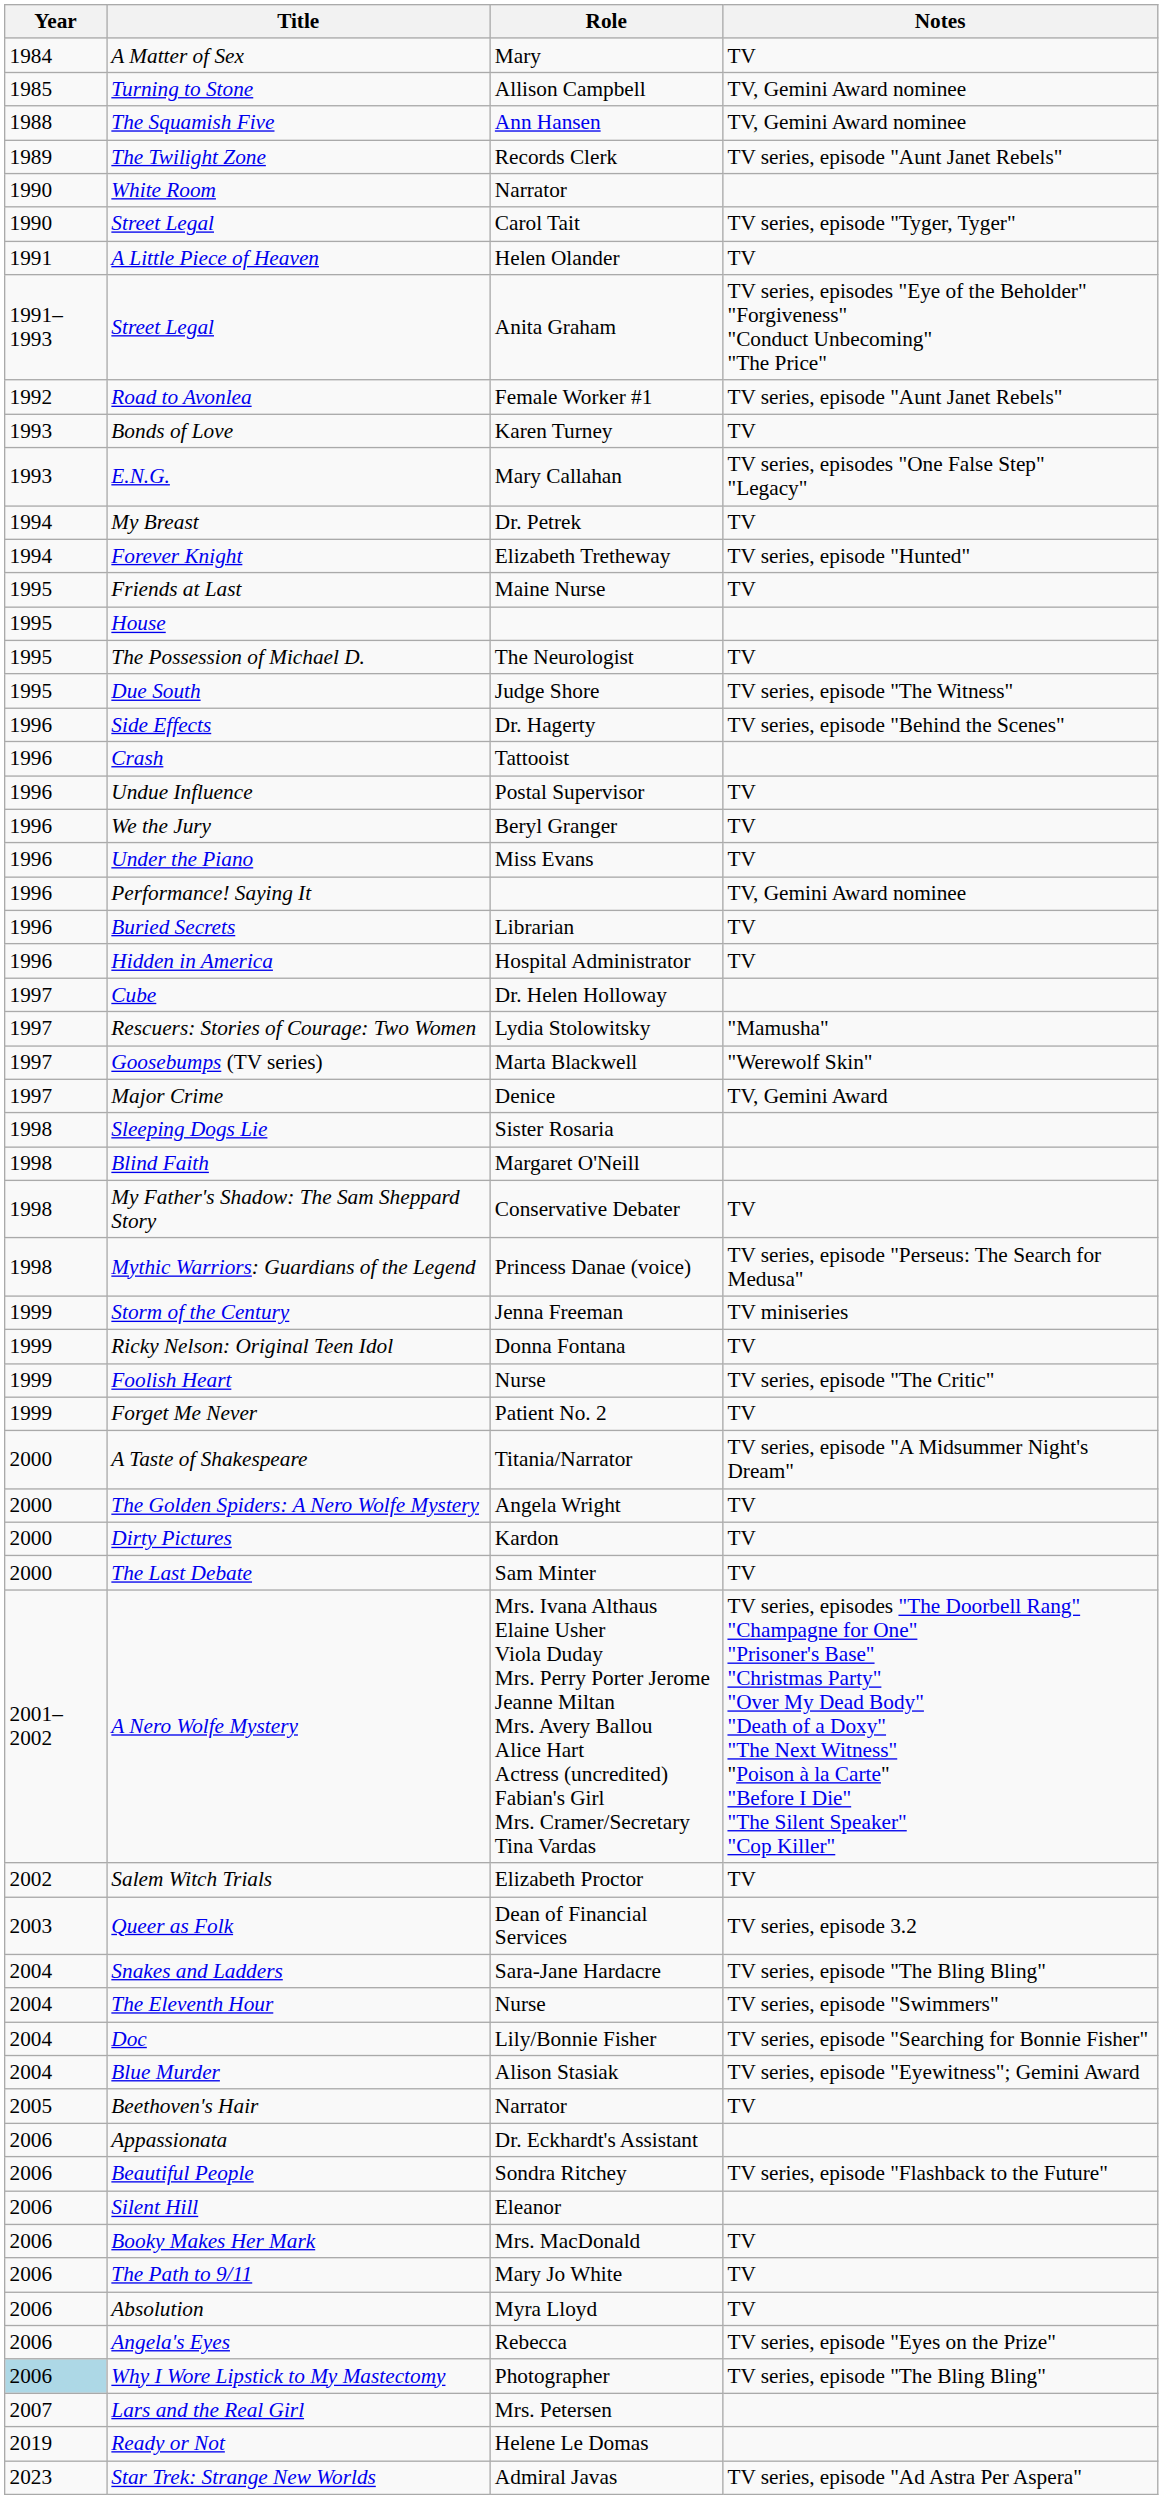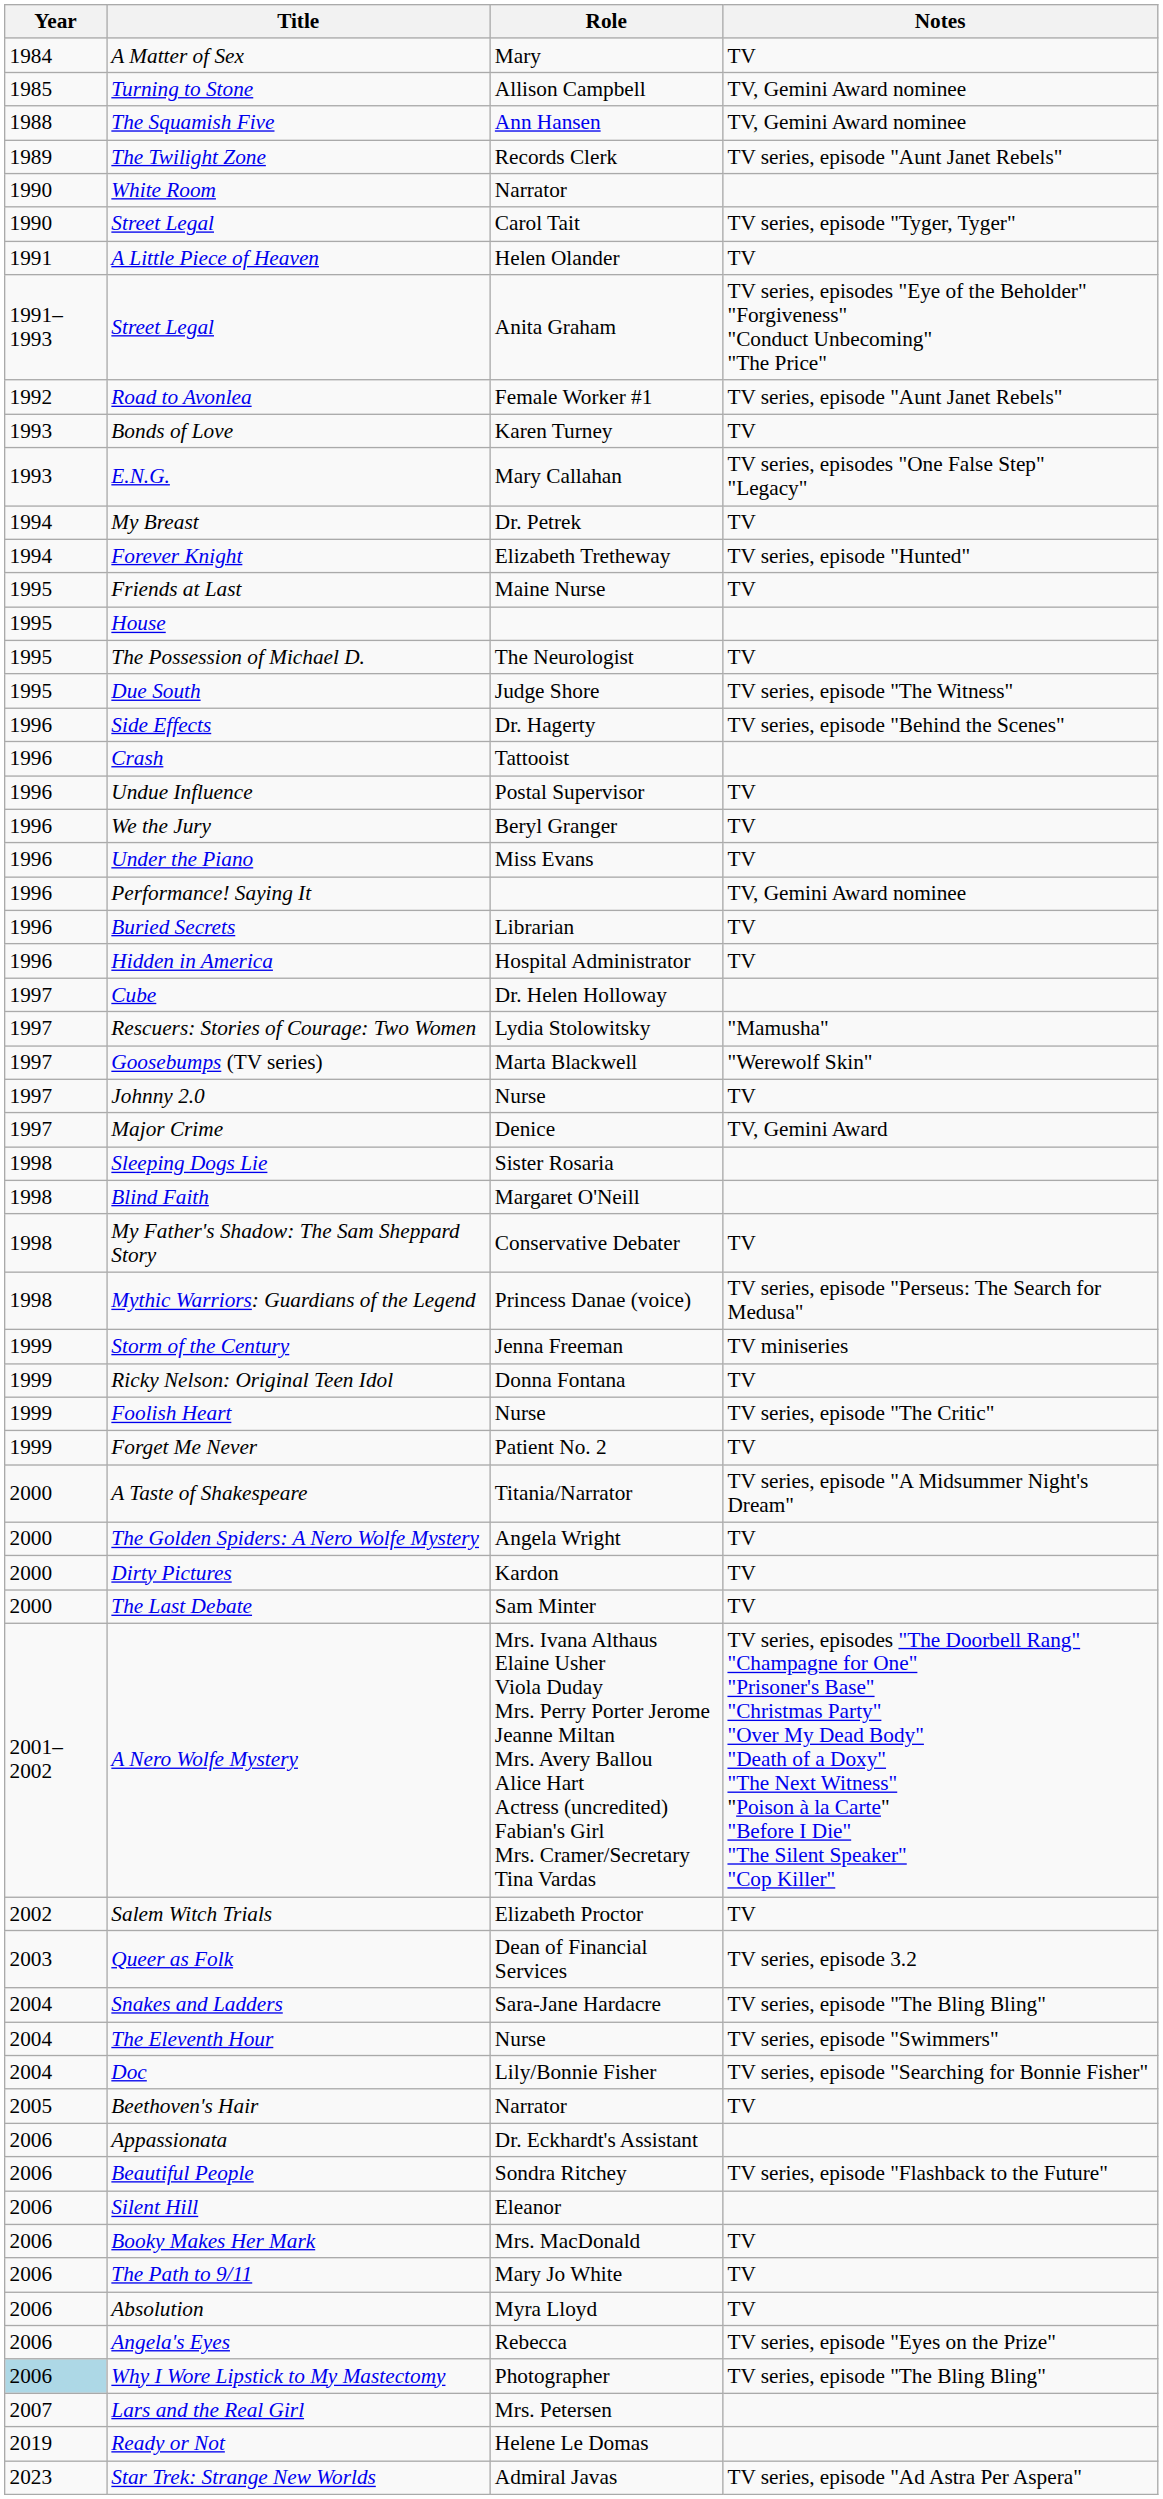+ row: 1997 | Johnny 2.0 | Nurse | TV
- row: 2004 | Blue Murder | Alison Stasiak | TV series, episode "Eyewitness"; Gemini Award
